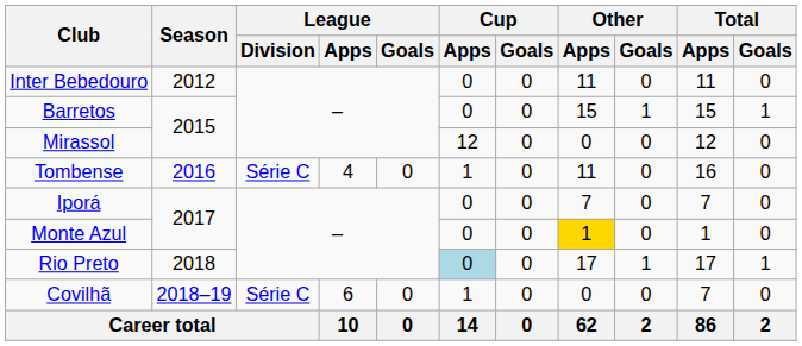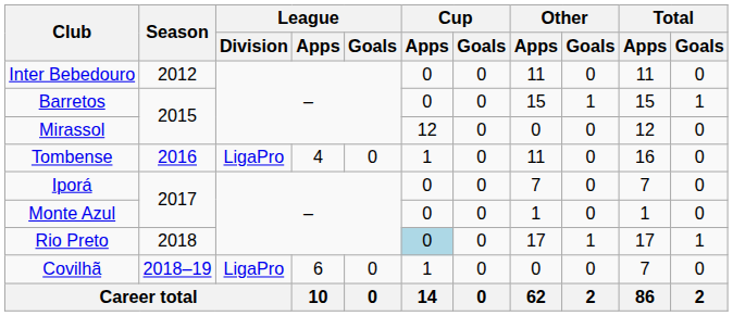Tombense | League / Division: Série C -> LigaPro
Monte Azul | Other / Apps: gold background -> no background
Covilhã | League / Division: Série C -> LigaPro
